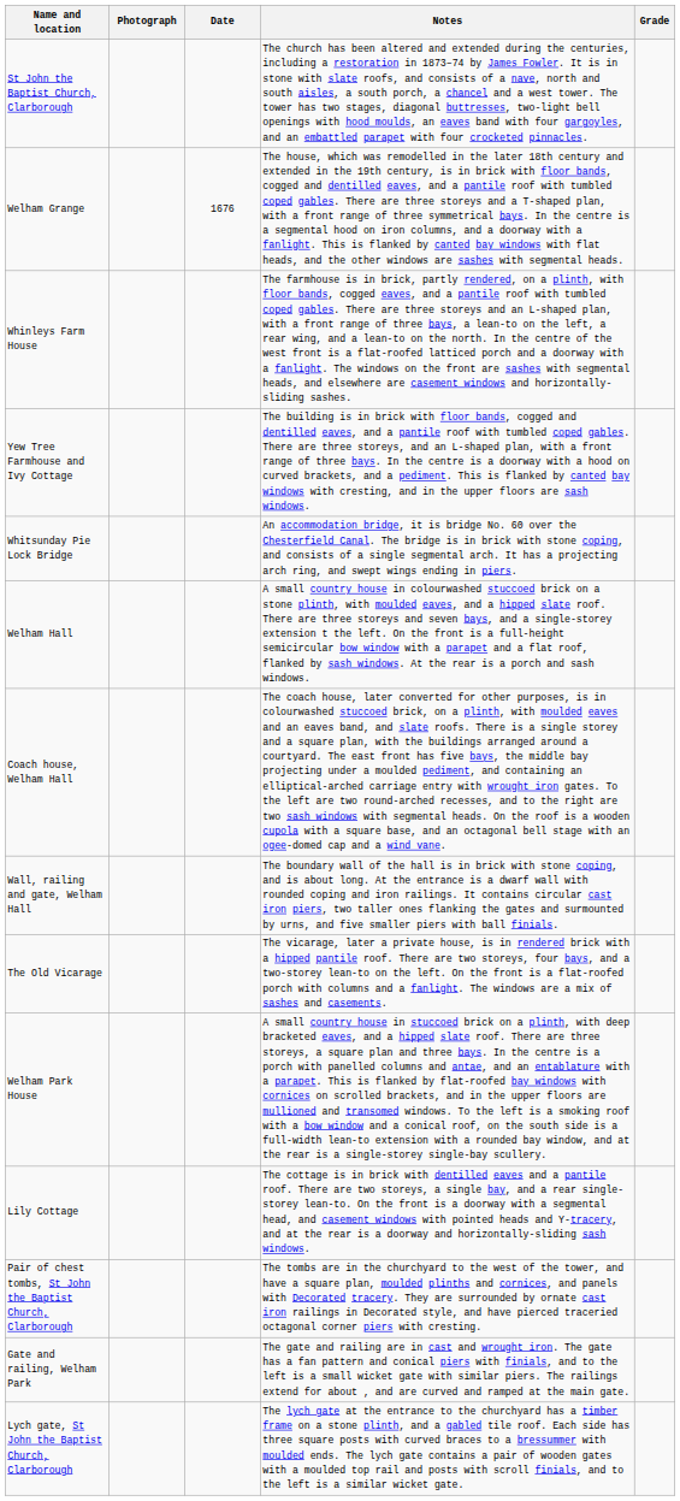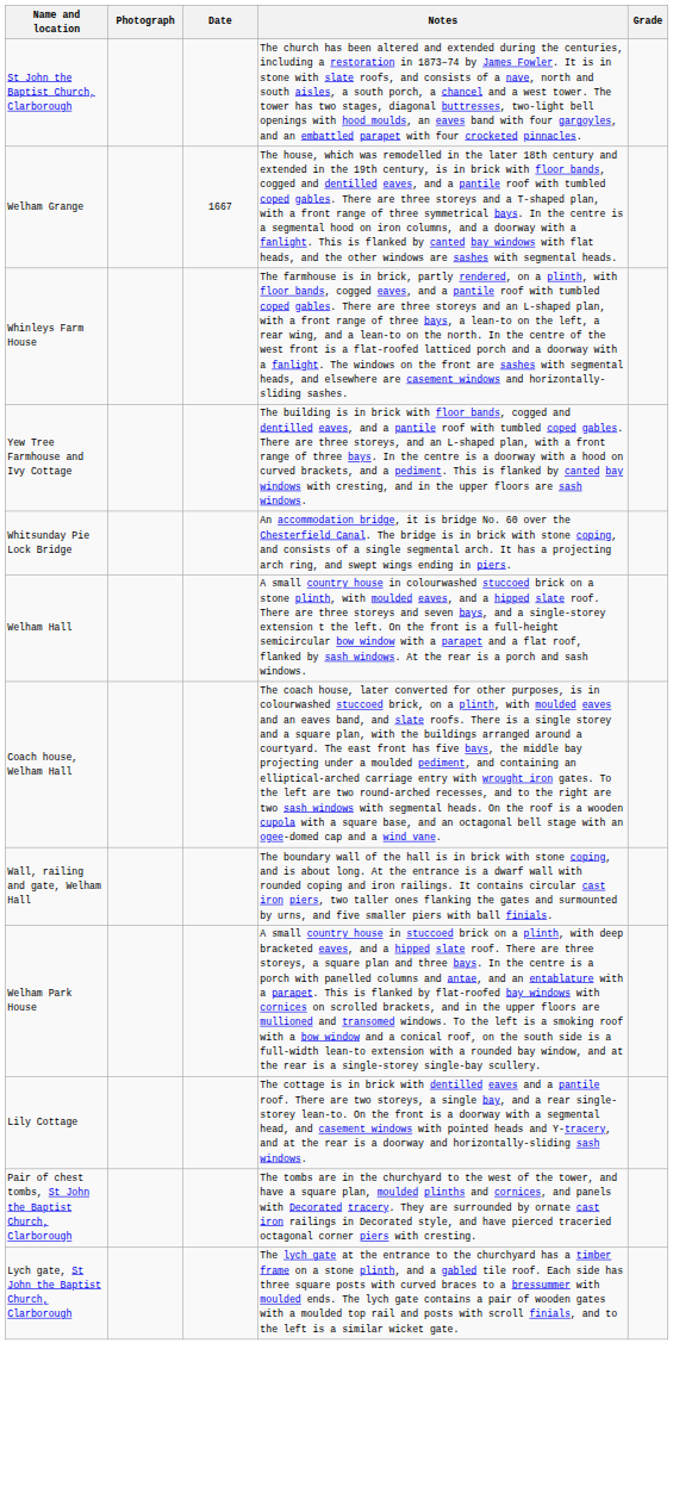Welham Grange | Date: 1676 -> 1667
- row: The Old Vicarage | The vicarage, later a private house, is in rendered brick with a hipped pantile roof. There are two storeys, four bays, and a two-storey lean-to on the left. On the front is a flat-roofed porch with columns and a fanlight. The windows are a mix of sashes and casements.
- row: Gate and railing, Welham Park | The gate and railing are in cast and wrought iron. The gate has a fan pattern and conical piers with finials, and to the left is a small wicket gate with similar piers. The railings extend for about , and are curved and ramped at the main gate.
